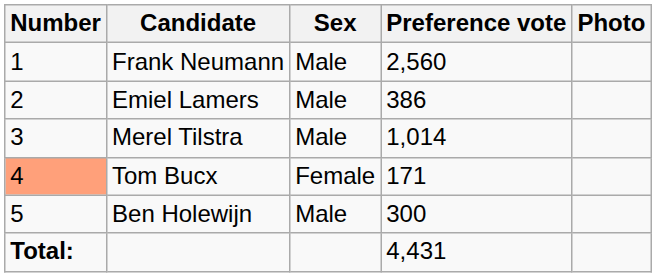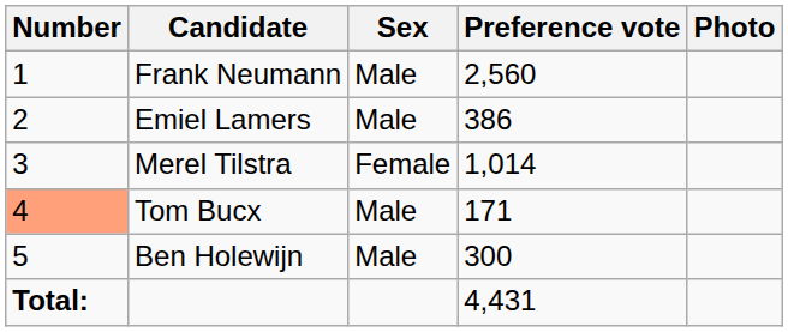Merel Tilstra | Sex: Male -> Female
Tom Bucx | Sex: Female -> Male
